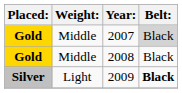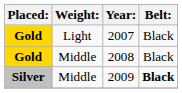2007 | Weight:: Middle -> Light
2007 | Belt:: lightgrey background -> no background
2009 | Weight:: Light -> Middle
